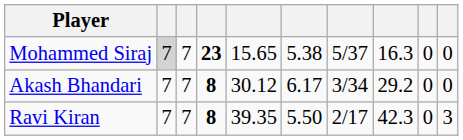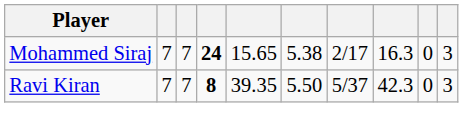Mohammed Siraj | column 2: lightgrey background -> no background
Mohammed Siraj | column 4: 23 -> 24
Mohammed Siraj | column 7: 5/37 -> 2/17
Mohammed Siraj | column 10: 0 -> 3
- row: Akash Bhandari | 7 | 7 | 8 | 30.12 | 6.17 | 3/34 | 29.2 | 0 | 0
Ravi Kiran | column 7: 2/17 -> 5/37
